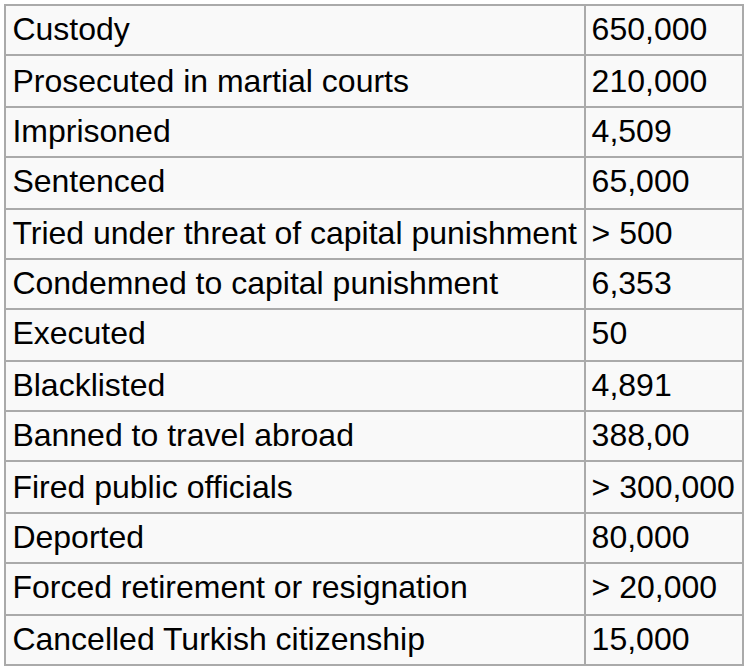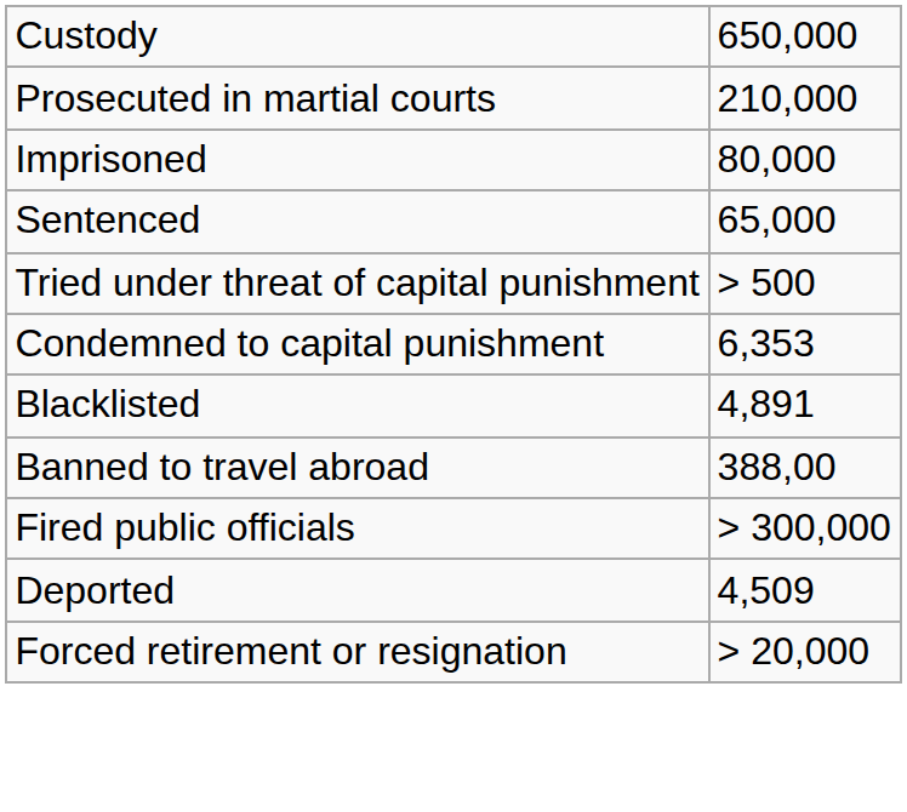Imprisoned | column 2: 4,509 -> 80,000
- row: Executed | 50
Deported | column 2: 80,000 -> 4,509
- row: Cancelled Turkish citizenship | 15,000
